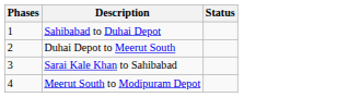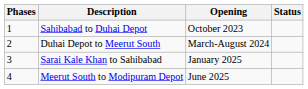+ column: Opening | October 2023 | March-August 2024 | January 2025 | June 2025
